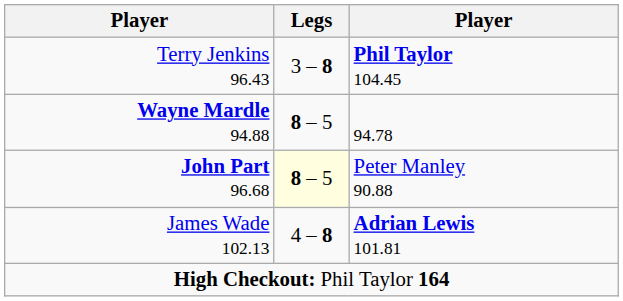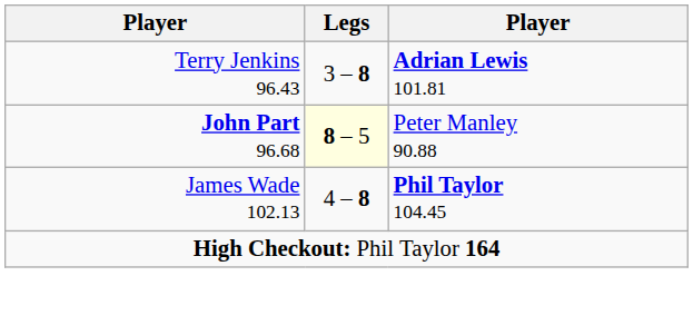Terry Jenkins 96.43 | column 3: Phil Taylor 104.45 -> Adrian Lewis 101.81
- row: Wayne Mardle 94.88 | 8 – 5 | 94.78
James Wade 102.13 | column 3: Adrian Lewis 101.81 -> Phil Taylor 104.45
